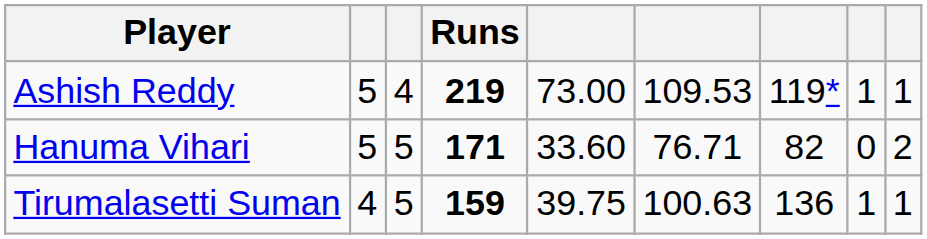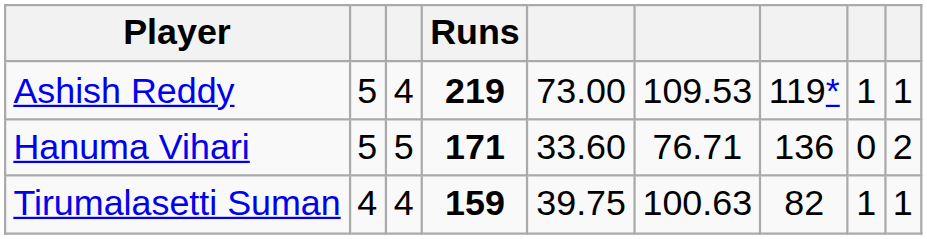Hanuma Vihari | column 7: 82 -> 136
Tirumalasetti Suman | column 3: 5 -> 4
Tirumalasetti Suman | column 7: 136 -> 82
